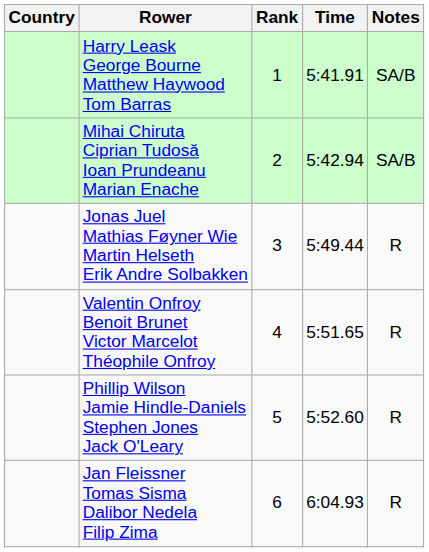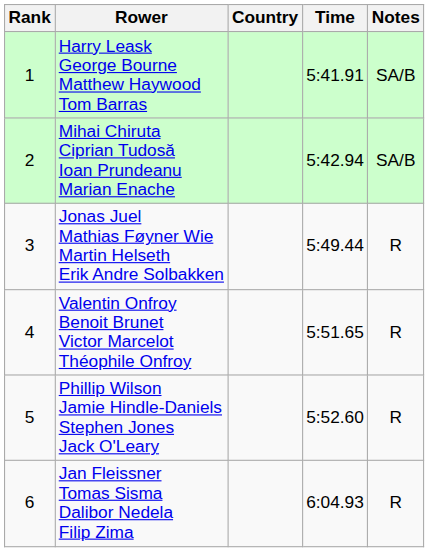columns swapped: Rank <-> Country
